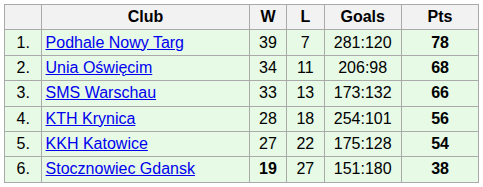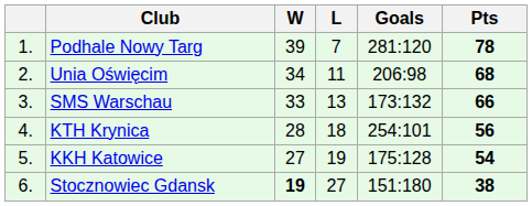KKH Katowice | L: 22 -> 19
